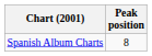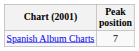Spanish Album Charts | Peak position: 8 -> 7
